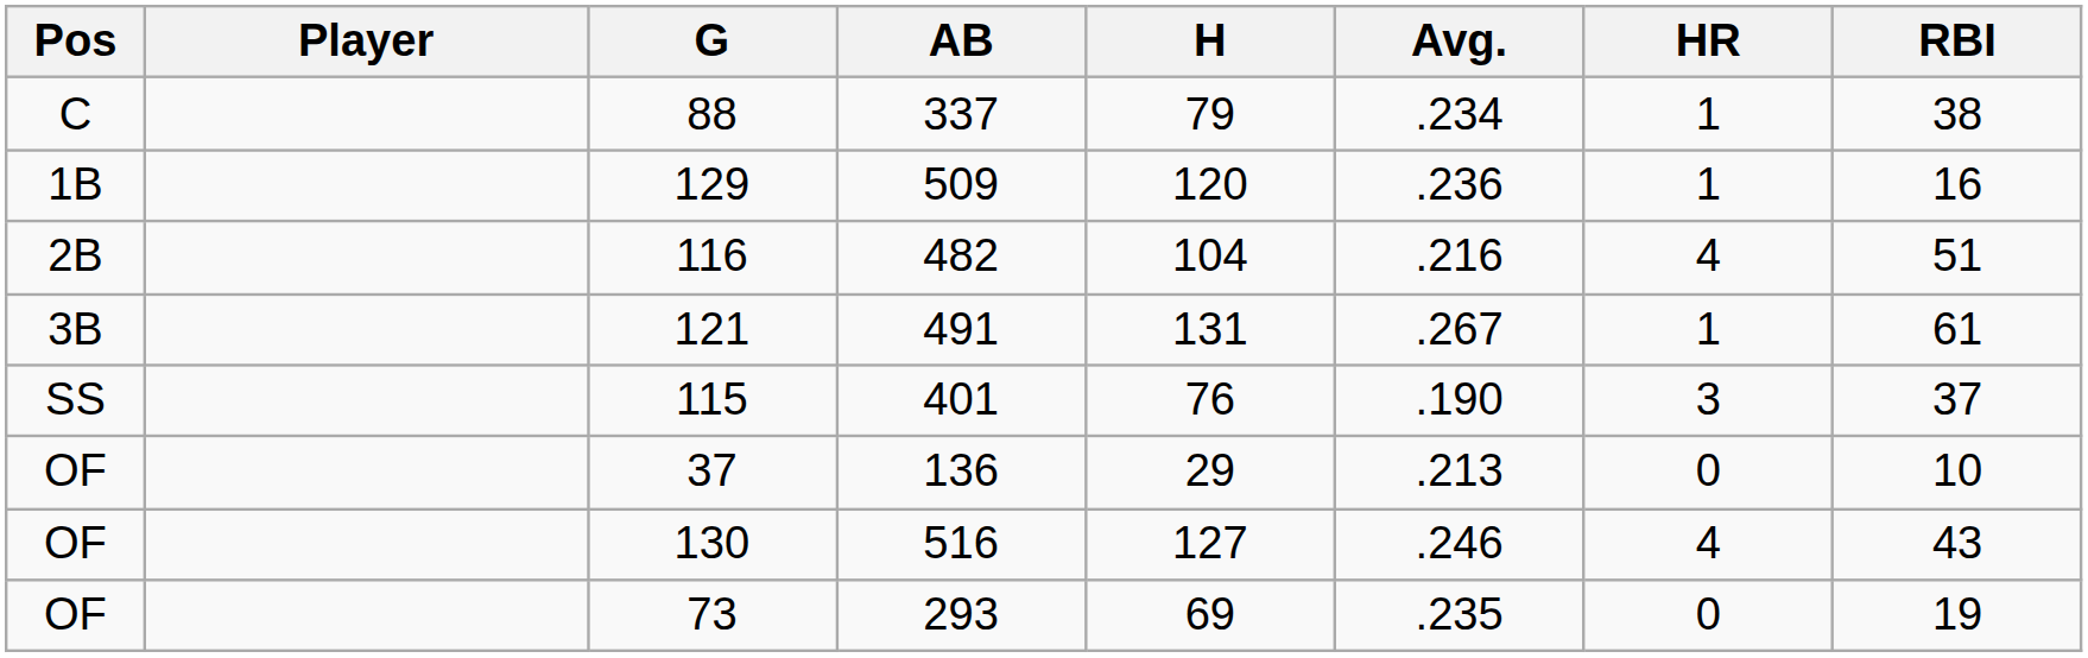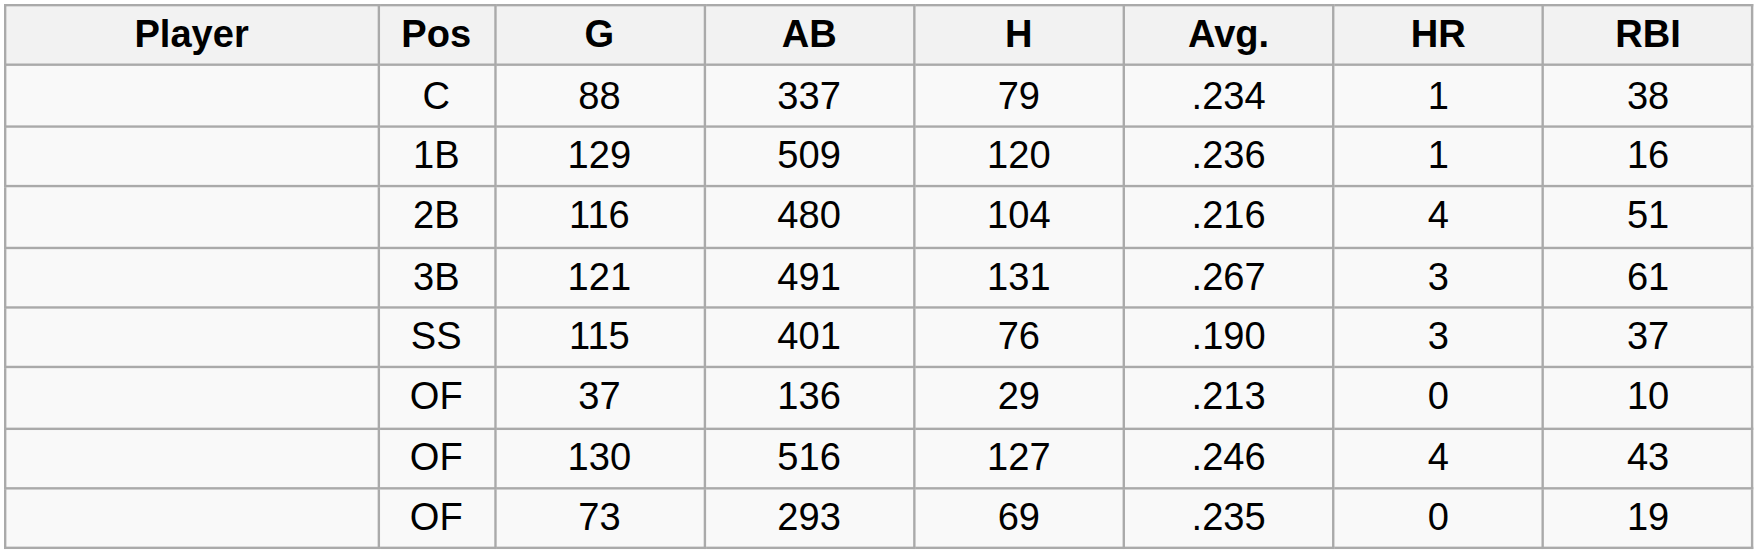columns swapped: Pos <-> Player
116 | AB: 482 -> 480
121 | HR: 1 -> 3
